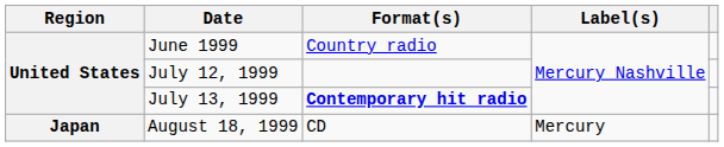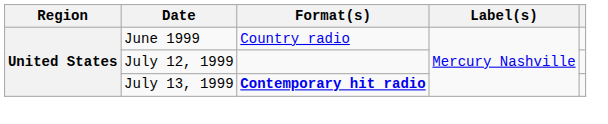- row: Japan | August 18, 1999 | CD | Mercury
